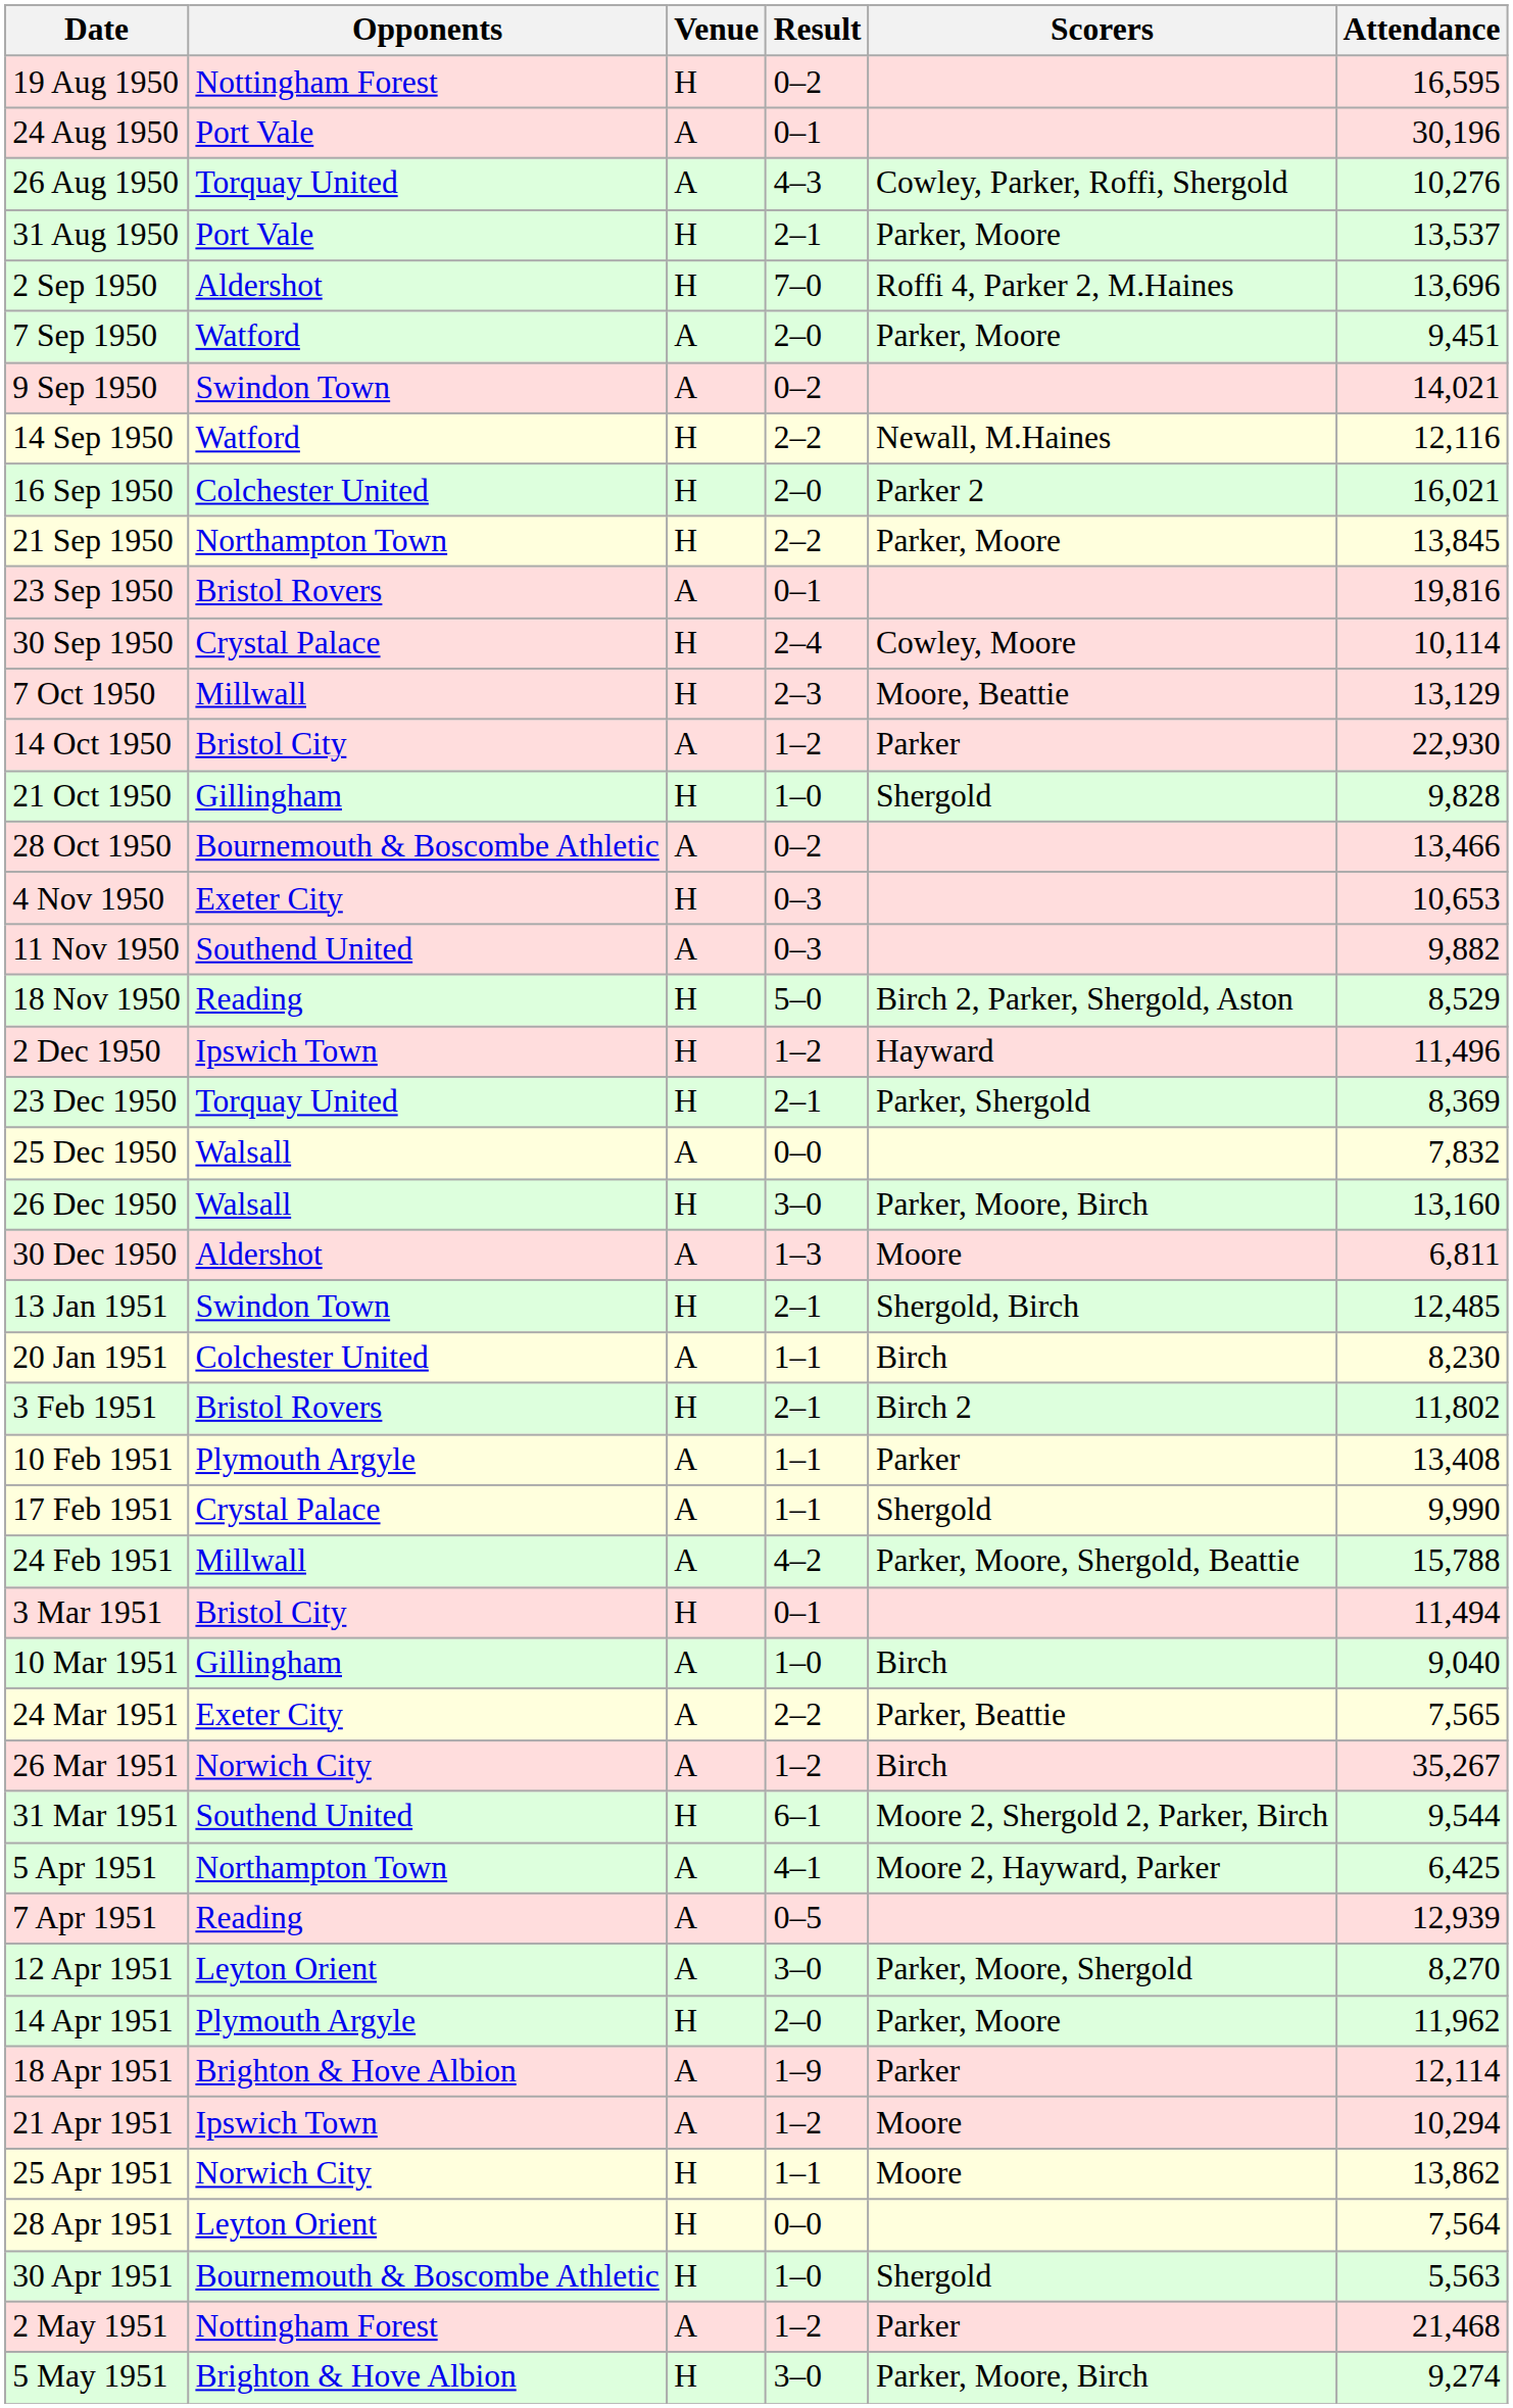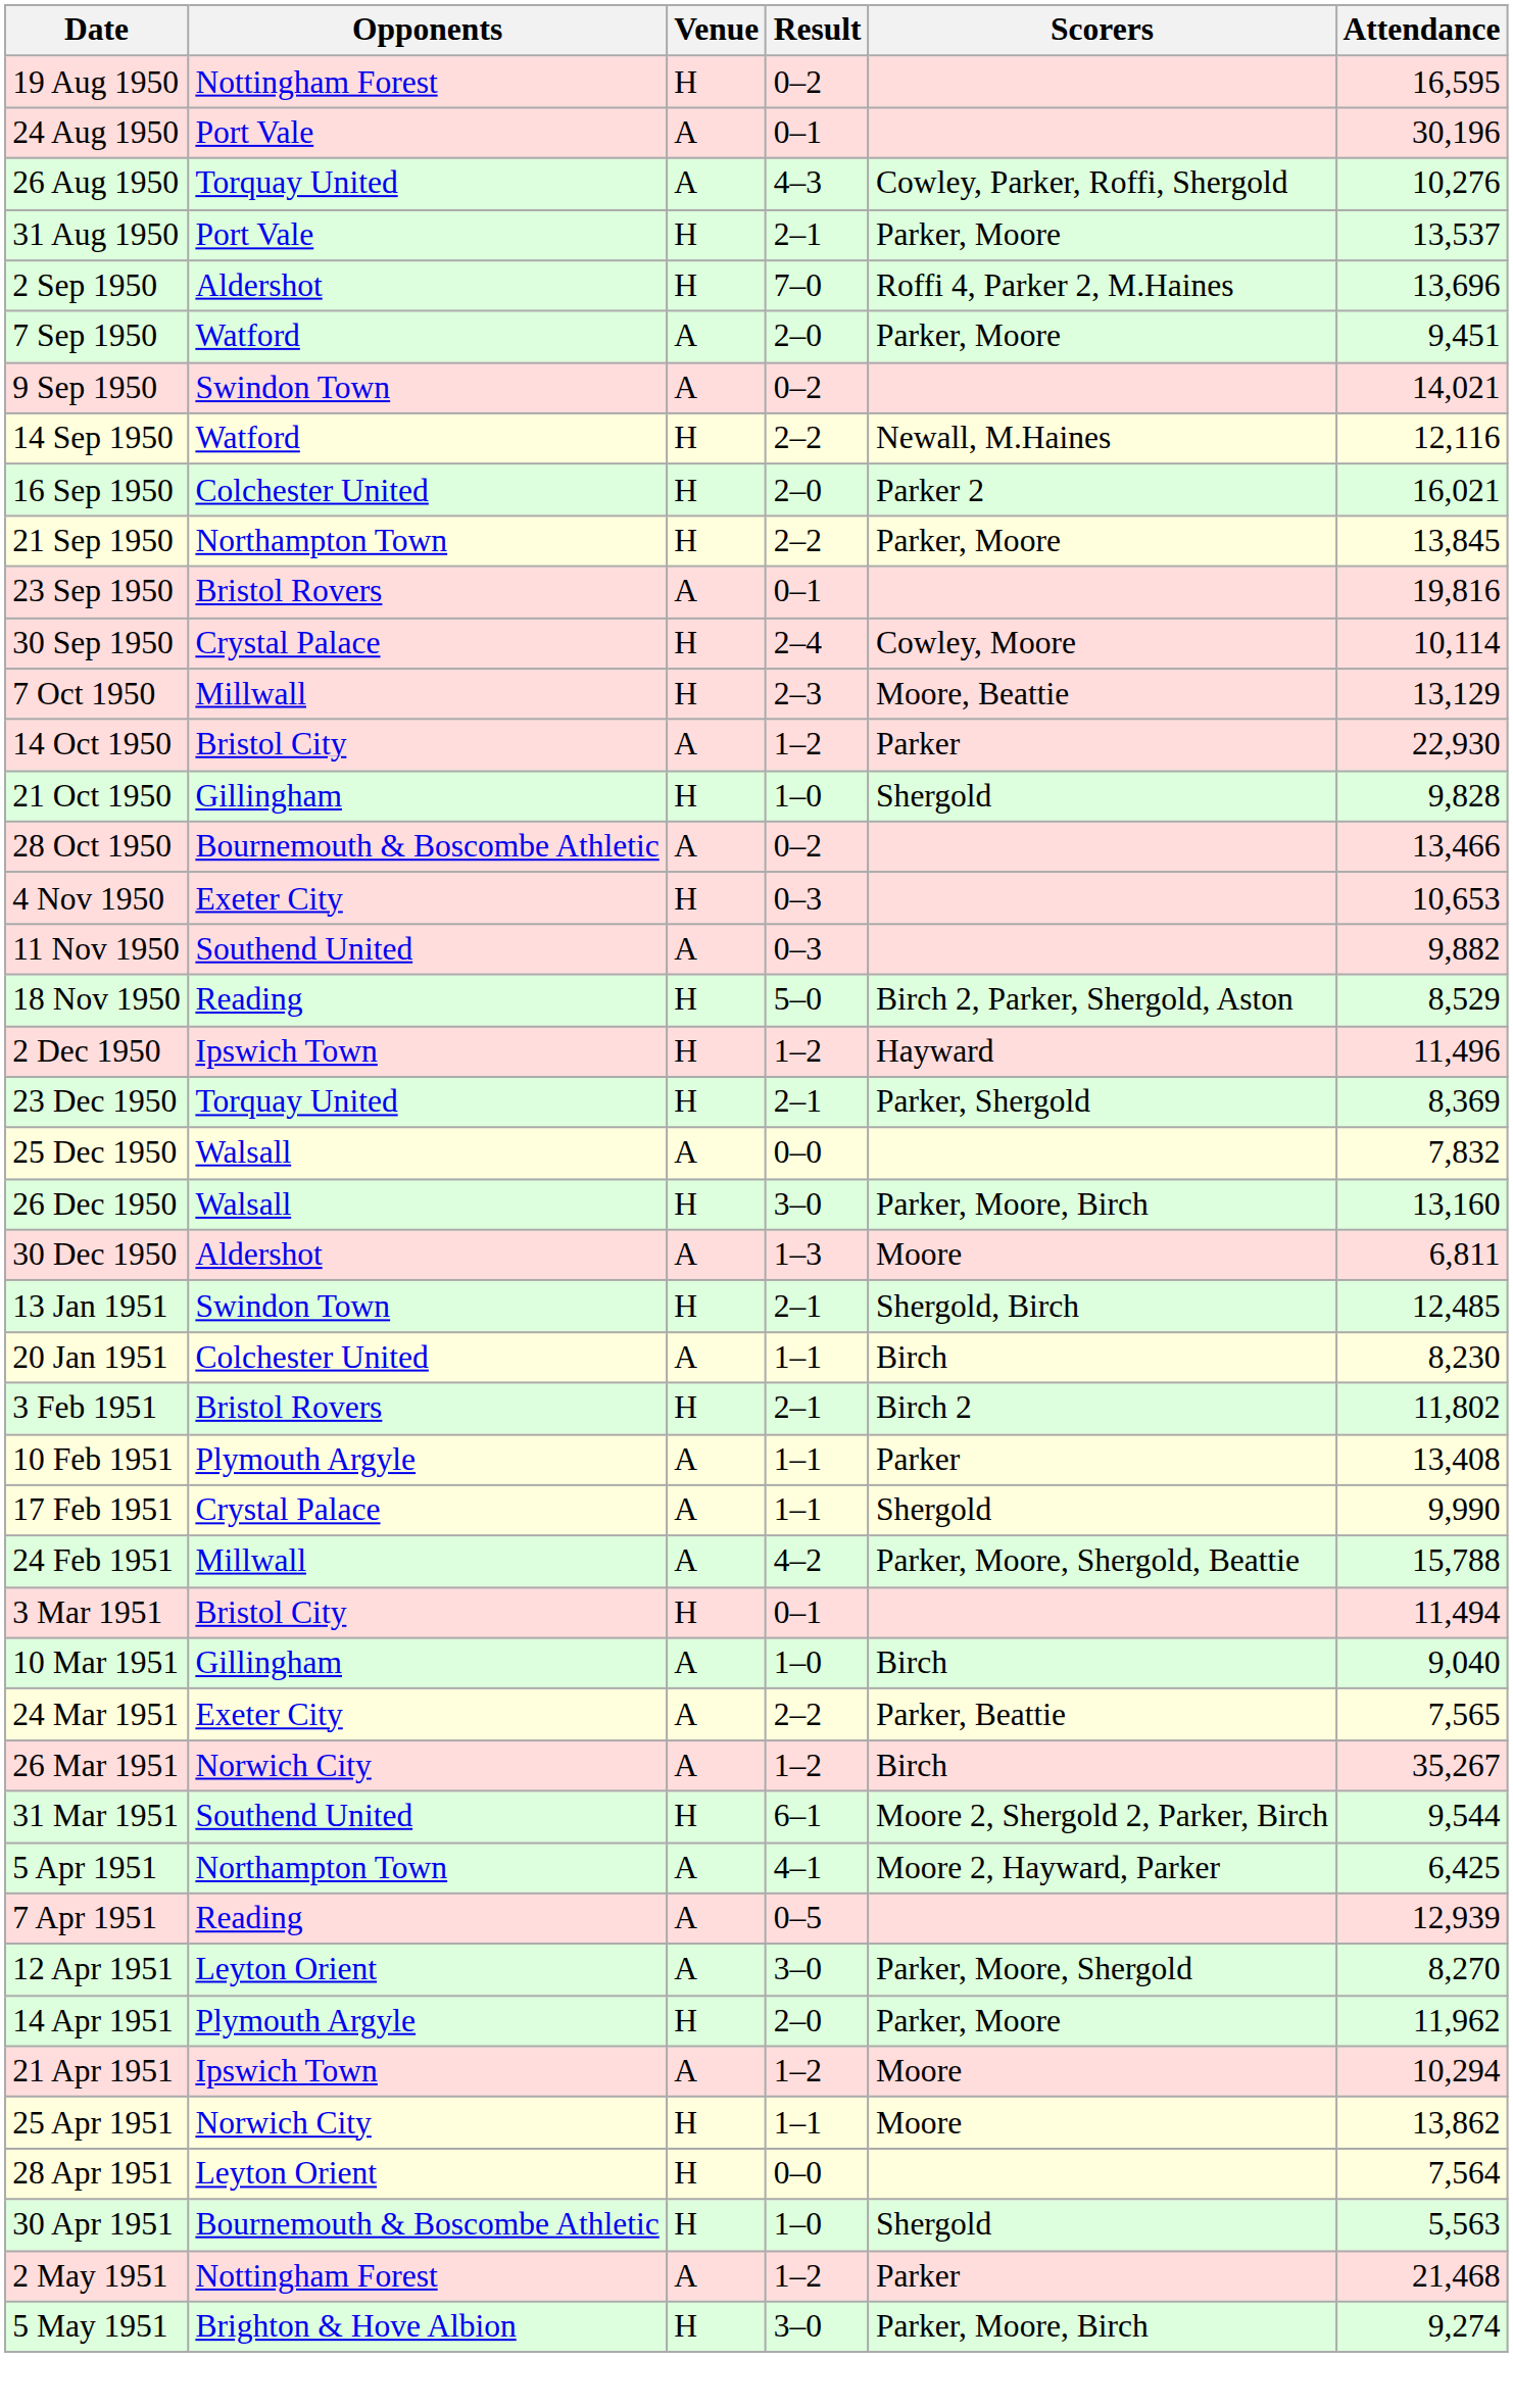- row: 18 Apr 1951 | Brighton & Hove Albion | A | 1–9 | Parker | 12,114
